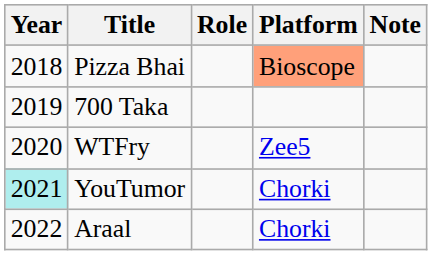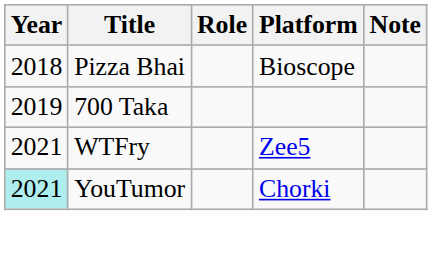Pizza Bhai | Platform: lightsalmon background -> no background
WTFry | Year: 2020 -> 2021
- row: 2022 | Araal | Chorki
